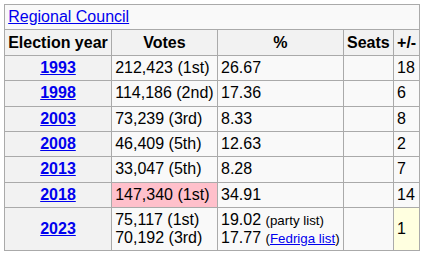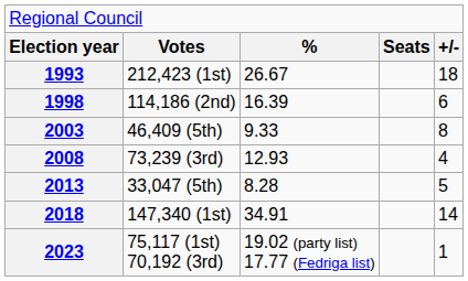1998 | column 3: 17.36 -> 16.39
2003 | column 2: 73,239 (3rd) -> 46,409 (5th)
2003 | column 3: 8.33 -> 9.33
2008 | column 2: 46,409 (5th) -> 73,239 (3rd)
2008 | column 3: 12.63 -> 12.93
2008 | column 5: 2 -> 4
2013 | column 5: 7 -> 5
2018 | column 2: pink background -> no background
2023 | column 5: lightyellow background -> no background
